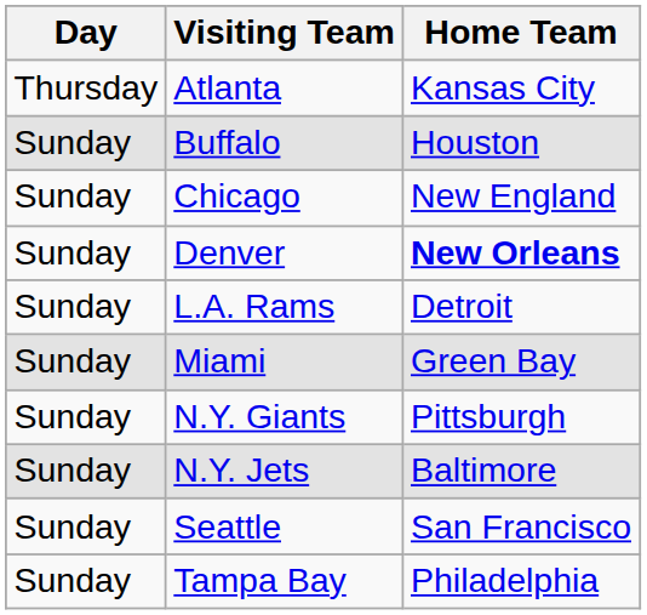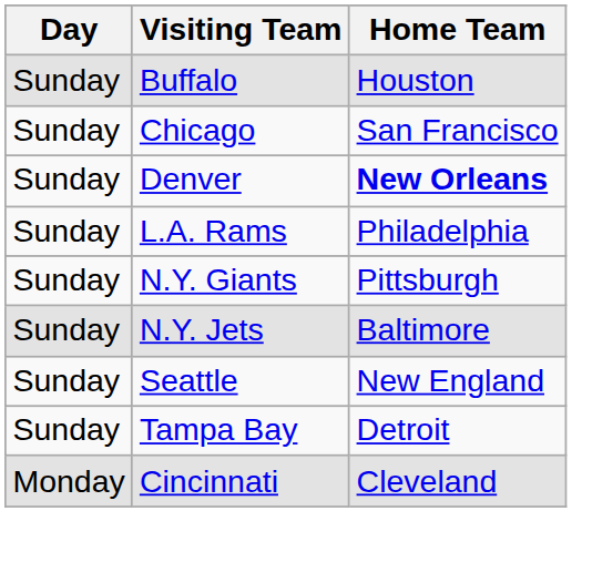- row: Thursday | Atlanta | Kansas City
Chicago | Home Team: New England -> San Francisco
L.A. Rams | Home Team: Detroit -> Philadelphia
- row: Sunday | Miami | Green Bay
Seattle | Home Team: San Francisco -> New England
Tampa Bay | Home Team: Philadelphia -> Detroit
+ row: Monday | Cincinnati | Cleveland
